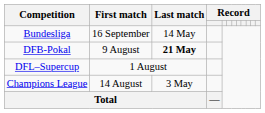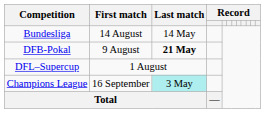Bundesliga | First match: 16 September -> 14 August
Champions League | First match: 14 August -> 16 September
Champions League | Last match: no background -> paleturquoise background
